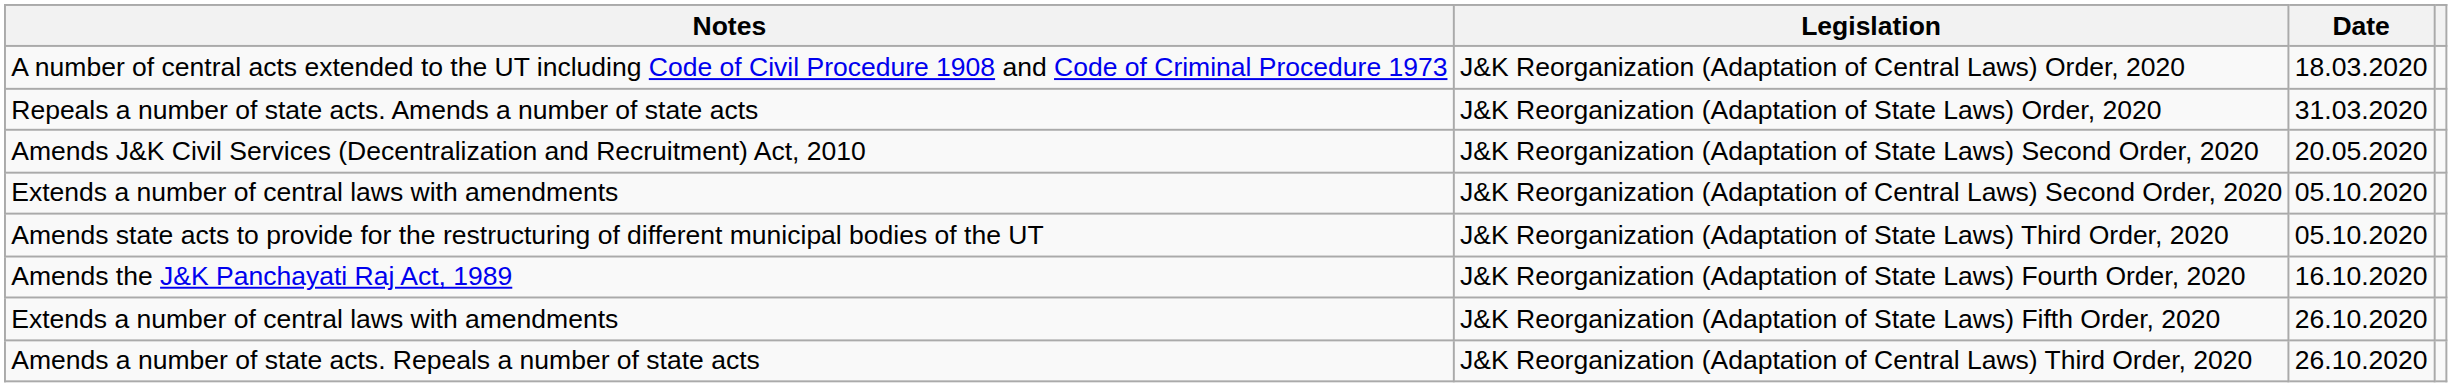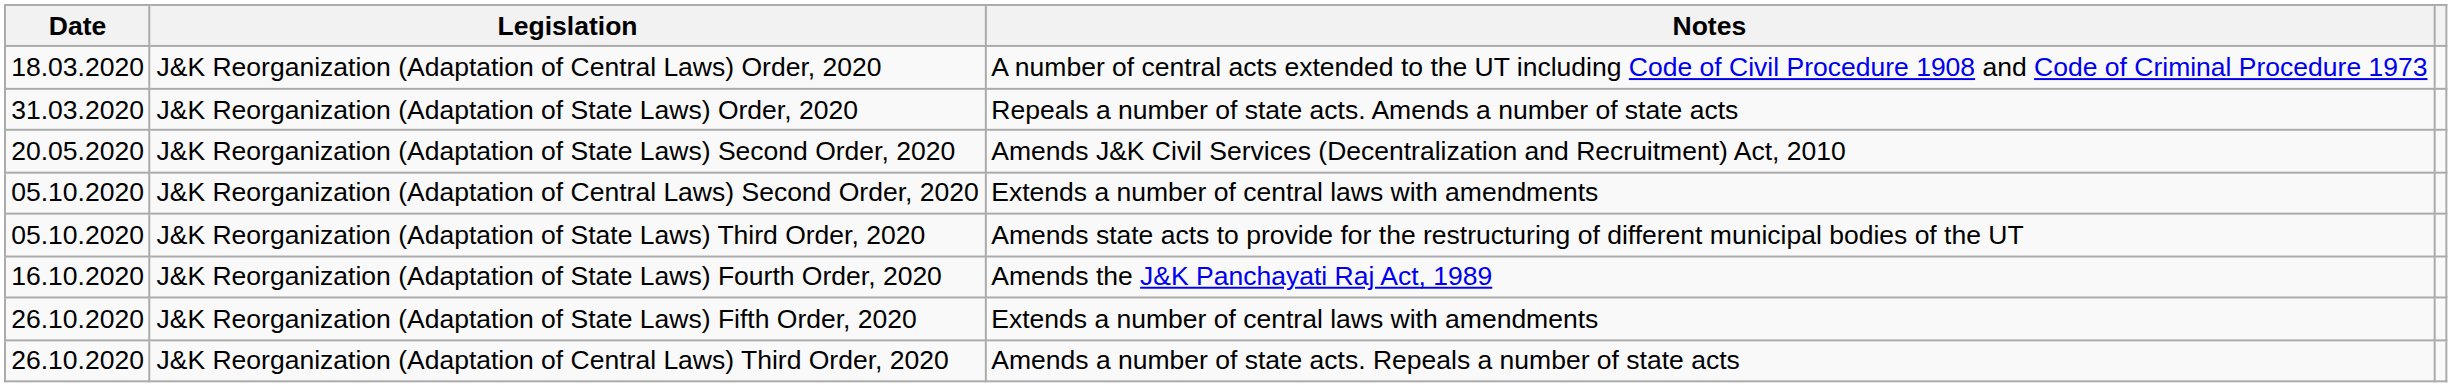columns swapped: Date <-> Notes
